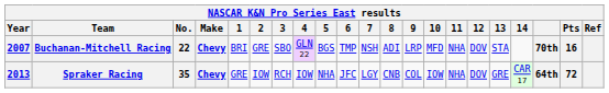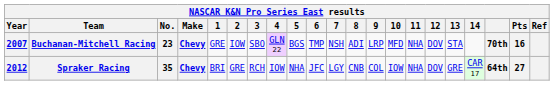Buchanan-Mitchell Racing | No.: 22 -> 23
Buchanan-Mitchell Racing | 1: BRI -> GRE
Buchanan-Mitchell Racing | 2: GRE -> IOW
Spraker Racing | Year: 2013 -> 2012
Spraker Racing | 1: GRE -> BRI
Spraker Racing | 2: IOW -> GRE
Spraker Racing | Pts: 72 -> 27
